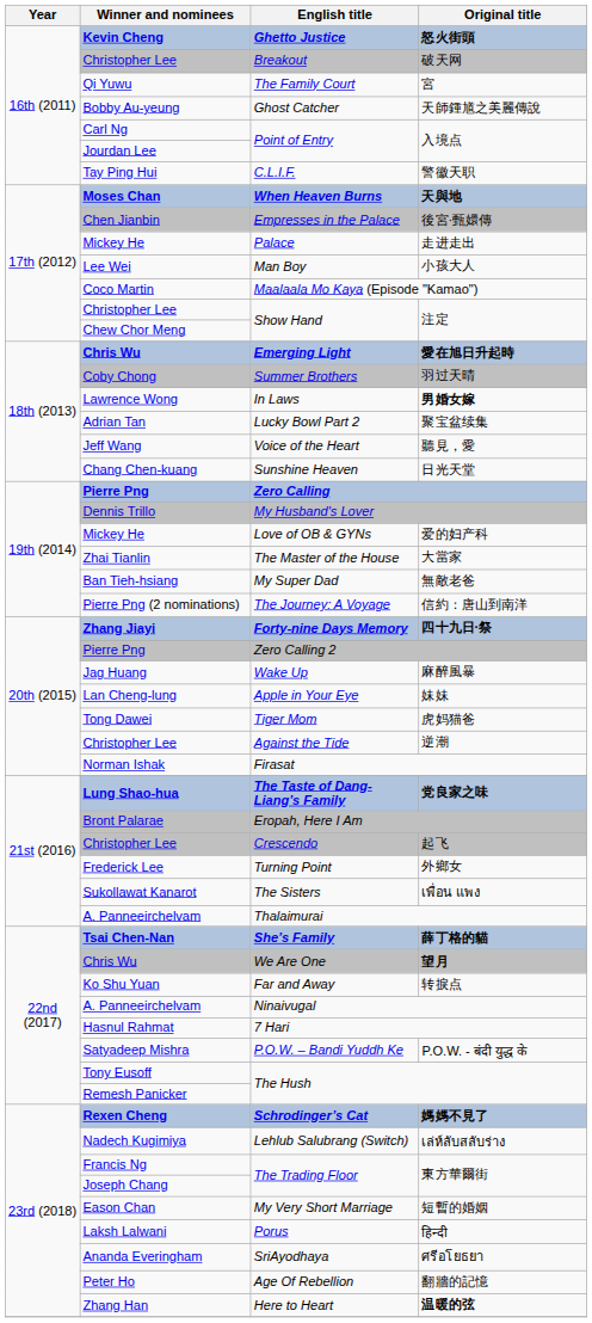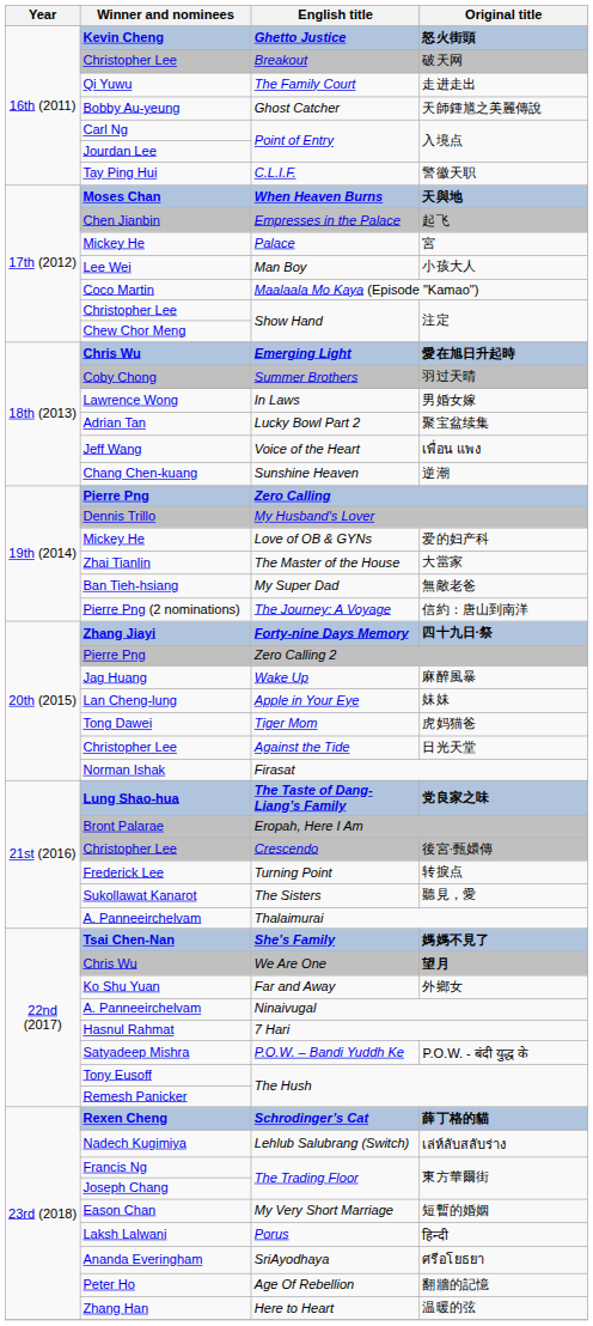The Family Court | Original title: 宮 -> 走进走出
Empresses in the Palace | Original title: 後宮·甄嬛傳 -> 起飞
Palace | Original title: 走进走出 -> 宮
In Laws | Original title: bold -> normal
Voice of the Heart | Original title: 聽見，愛 -> เพื่อน แพง
Sunshine Heaven | Original title: 日光天堂 -> 逆潮
Against the Tide | Original title: 逆潮 -> 日光天堂
Crescendo | Original title: 起飞 -> 後宮·甄嬛傳
Turning Point | Original title: 外鄉女 -> 转捩点
The Sisters | Original title: เพื่อน แพง -> 聽見，愛
She’s Family | Original title: 薛丁格的貓 -> 媽媽不見了
Far and Away | Original title: 转捩点 -> 外鄉女
Schrodinger’s Cat | Original title: 媽媽不見了 -> 薛丁格的貓
Here to Heart | Original title: bold -> normal
